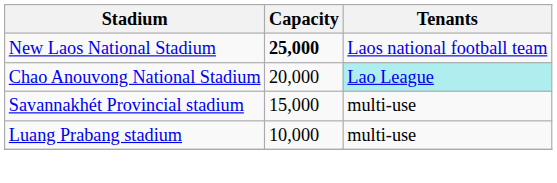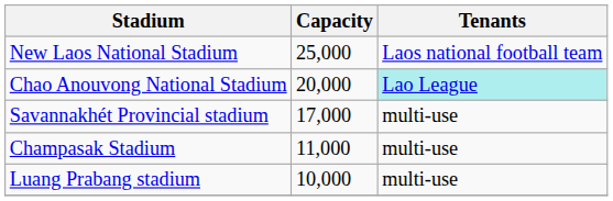New Laos National Stadium | Capacity: bold -> normal
Savannakhét Provincial stadium | Capacity: 15,000 -> 17,000
+ row: Champasak Stadium | 11,000 | multi-use
